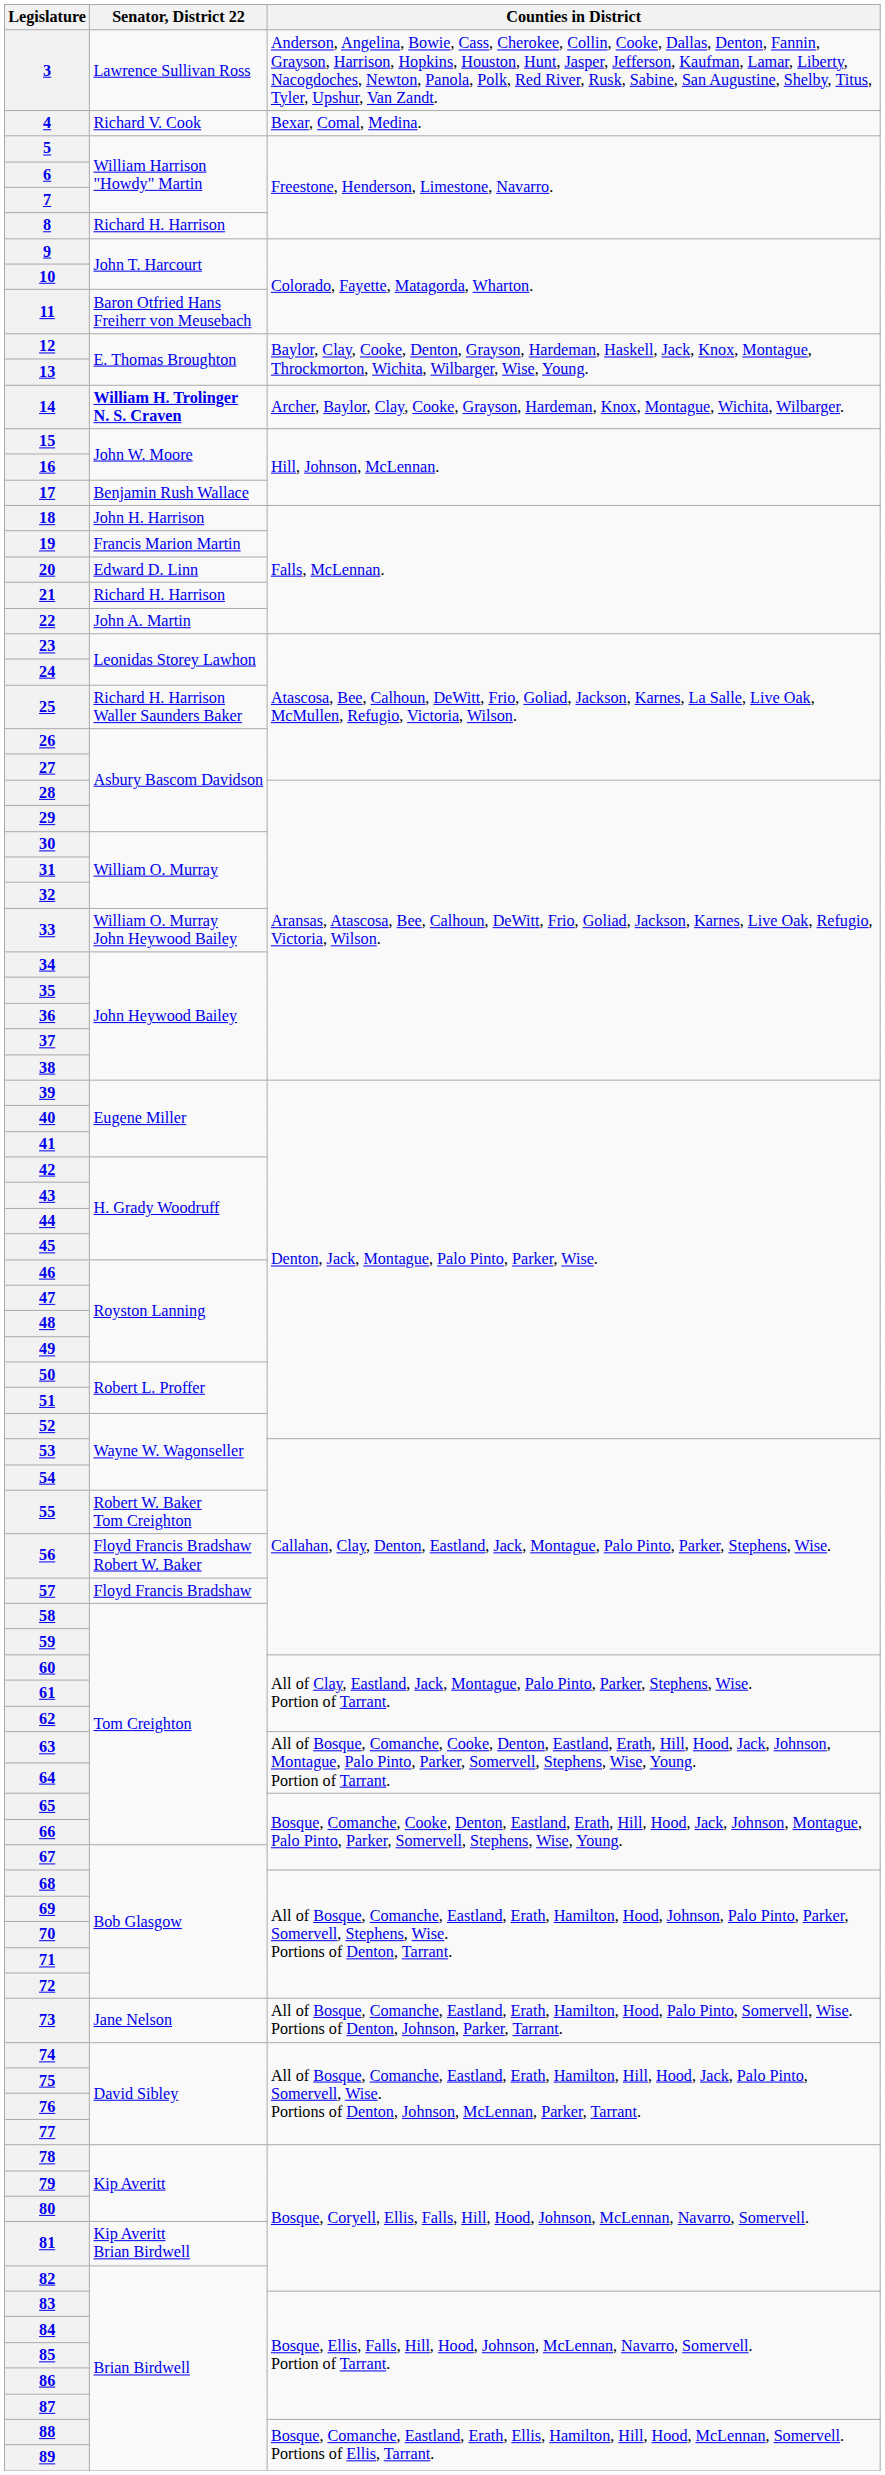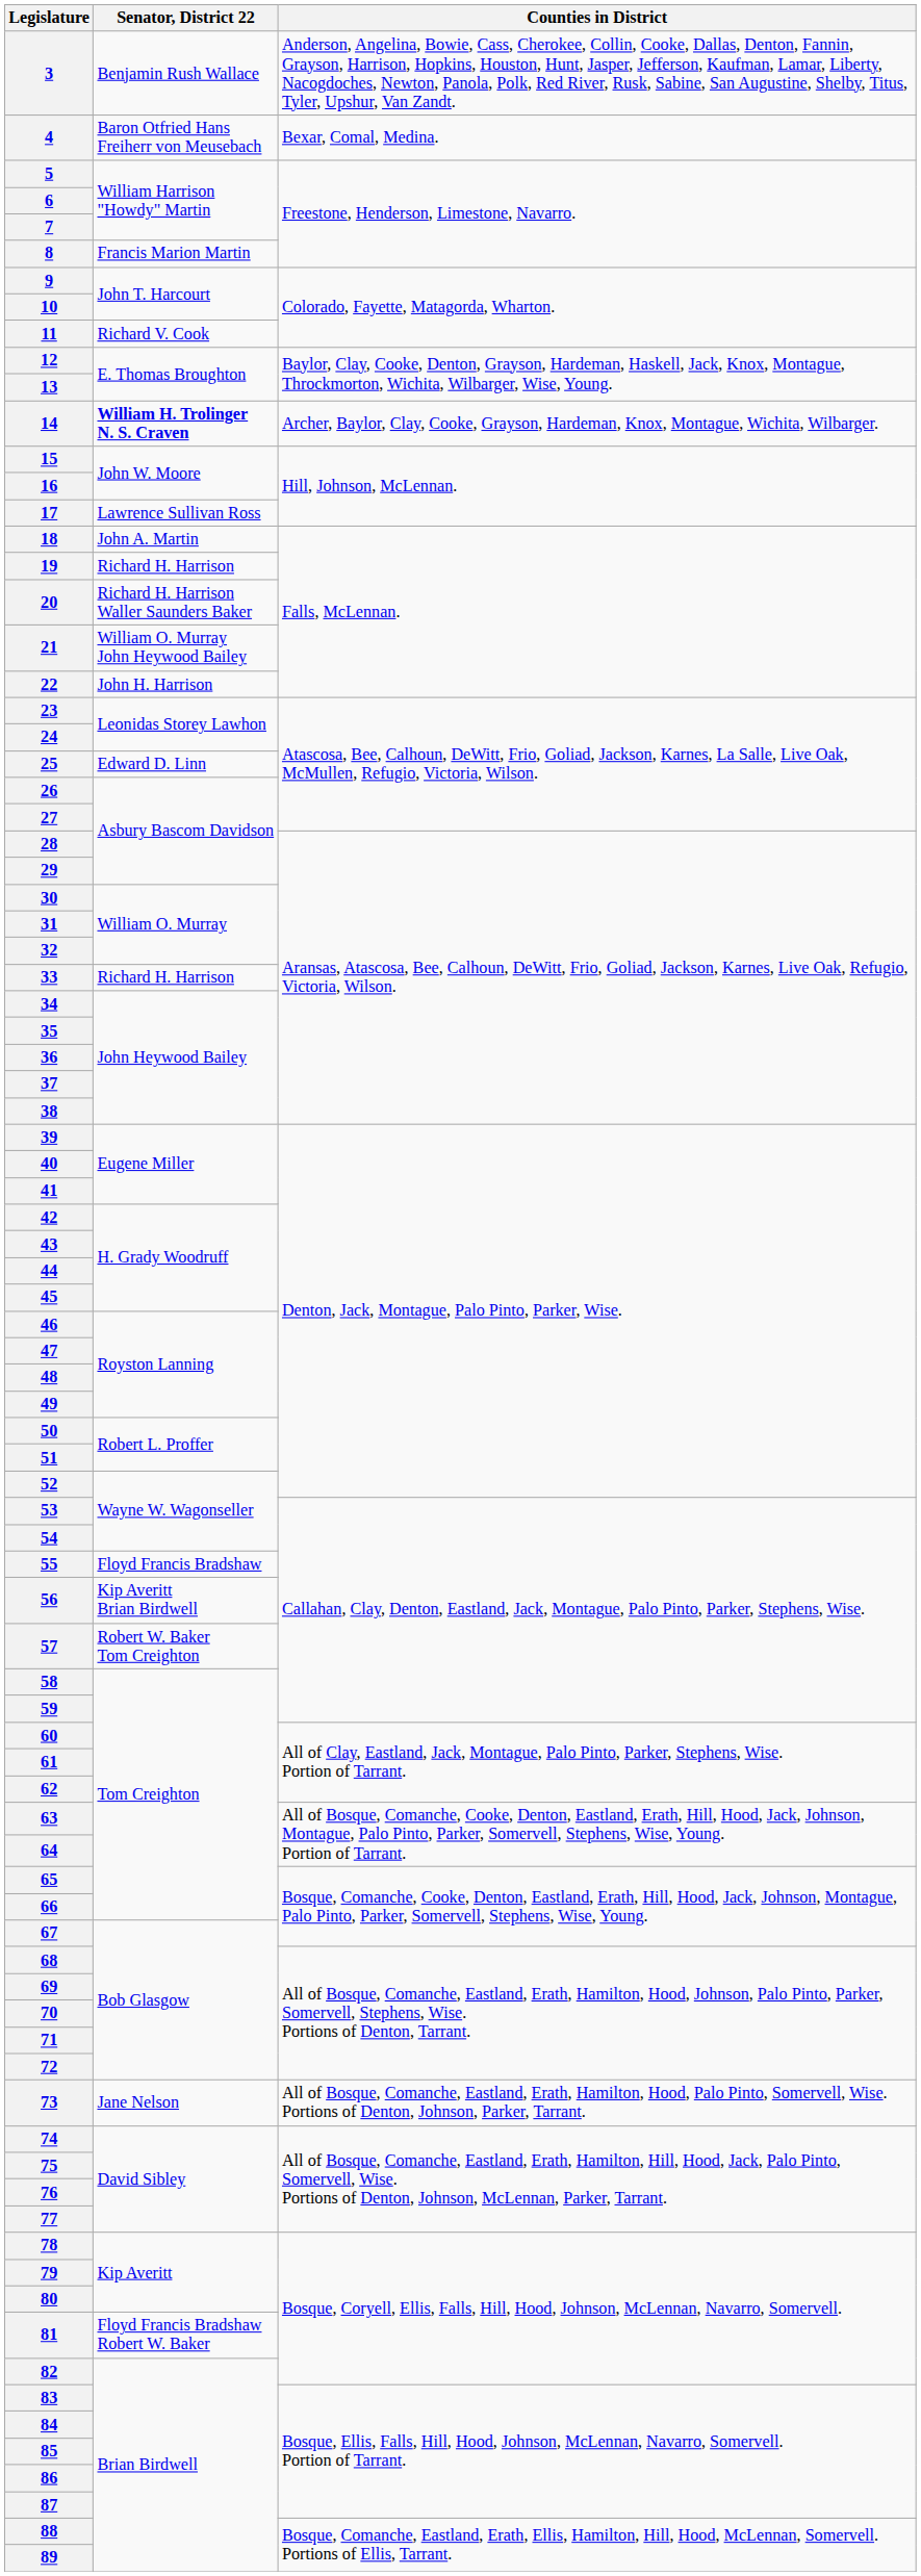3 | Senator, District 22: Lawrence Sullivan Ross -> Benjamin Rush Wallace
4 | Senator, District 22: Richard V. Cook -> Baron Otfried Hans Freiherr von Meusebach
8 | Senator, District 22: Richard H. Harrison -> Francis Marion Martin
11 | Senator, District 22: Baron Otfried Hans Freiherr von Meusebach -> Richard V. Cook
17 | Senator, District 22: Benjamin Rush Wallace -> Lawrence Sullivan Ross
18 | Senator, District 22: John H. Harrison -> John A. Martin
19 | Senator, District 22: Francis Marion Martin -> Richard H. Harrison
20 | Senator, District 22: Edward D. Linn -> Richard H. Harrison Waller Saunders Baker
21 | Senator, District 22: Richard H. Harrison -> William O. Murray John Heywood Bailey
22 | Senator, District 22: John A. Martin -> John H. Harrison
25 | Senator, District 22: Richard H. Harrison Waller Saunders Baker -> Edward D. Linn
33 | Senator, District 22: William O. Murray John Heywood Bailey -> Richard H. Harrison
55 | Senator, District 22: Robert W. Baker Tom Creighton -> Floyd Francis Bradshaw
56 | Senator, District 22: Floyd Francis Bradshaw Robert W. Baker -> Kip Averitt Brian Birdwell
57 | Senator, District 22: Floyd Francis Bradshaw -> Robert W. Baker Tom Creighton
81 | Senator, District 22: Kip Averitt Brian Birdwell -> Floyd Francis Bradshaw Robert W. Baker
